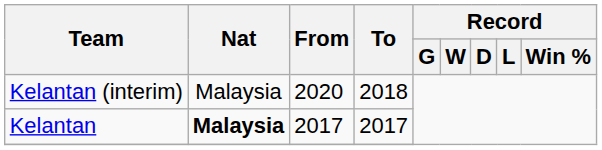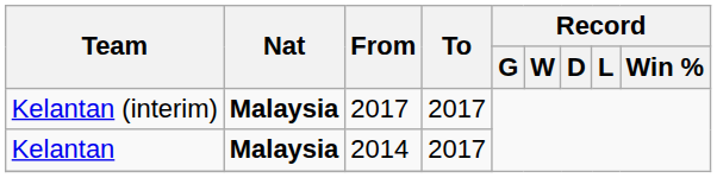Kelantan (interim) | Nat: normal -> bold
Kelantan (interim) | From: 2020 -> 2017
Kelantan (interim) | To: 2018 -> 2017
Kelantan | From: 2017 -> 2014
